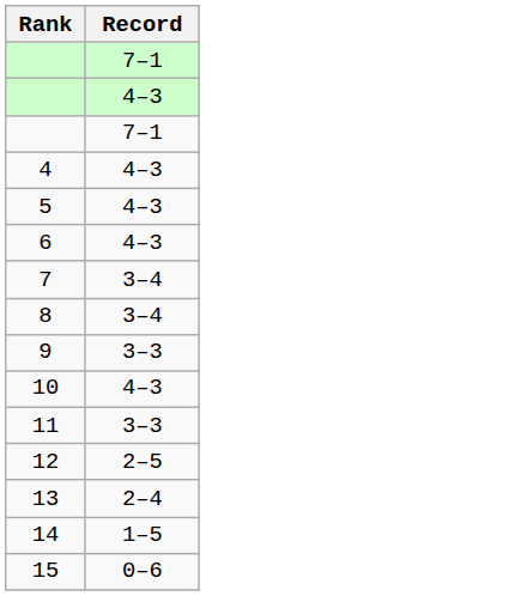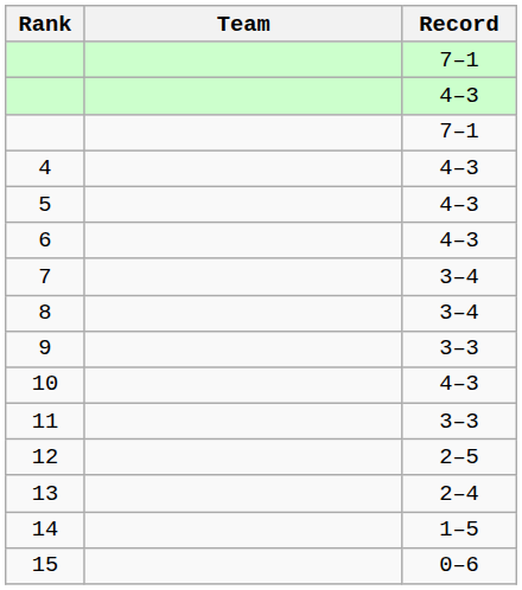+ column: Team
